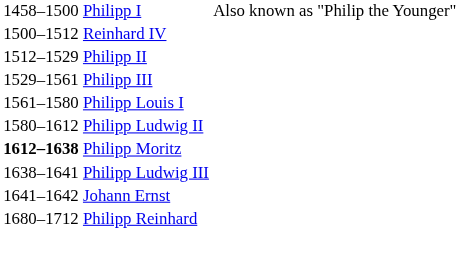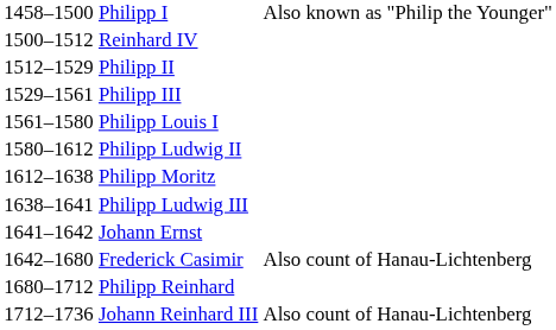Philipp Moritz | column 1: bold -> normal
+ row: 1642–1680 | Frederick Casimir | Also count of Hanau-Lichtenberg
+ row: 1712–1736 | Johann Reinhard III | Also count of Hanau-Lichtenberg
